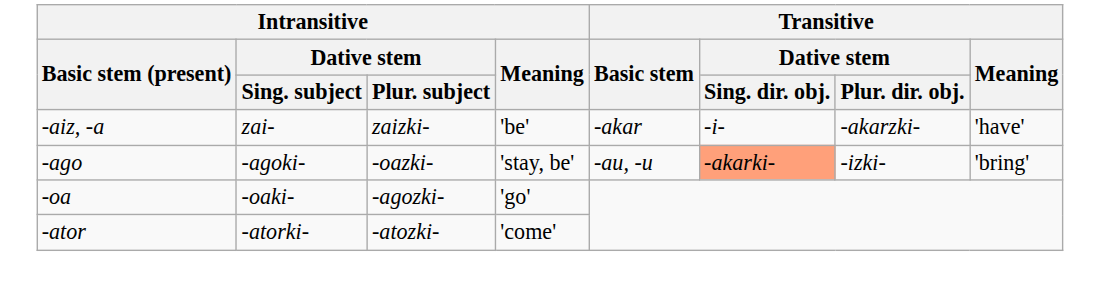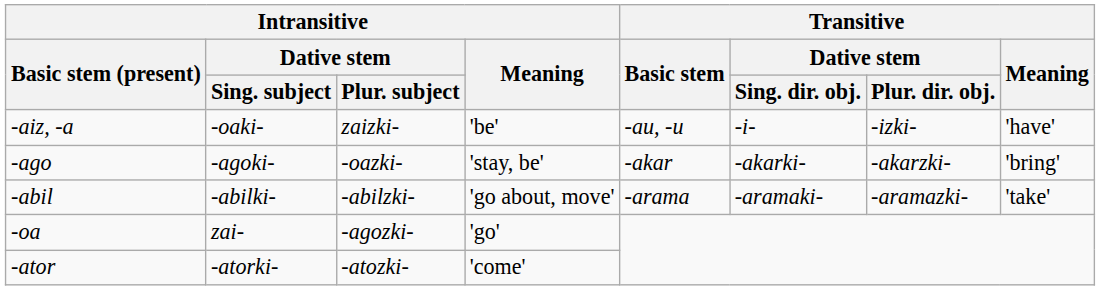-aiz, -a | Intransitive / Dative stem / Sing. subject: zai- -> -oaki-
-aiz, -a | Transitive / Basic stem: -akar -> -au, -u
-aiz, -a | Transitive / Dative stem / Plur. dir. obj.: -akarzki- -> -izki-
-ago | Transitive / Basic stem: -au, -u -> -akar
-ago | Transitive / Dative stem / Sing. dir. obj.: lightsalmon background -> no background
-ago | Transitive / Dative stem / Plur. dir. obj.: -izki- -> -akarzki-
+ row: -abil | -abilki- | -abilzki- | 'go about, move' | -arama | -aramaki- | -aramazki- | 'take'
-oa | Intransitive / Dative stem / Sing. subject: -oaki- -> zai-
